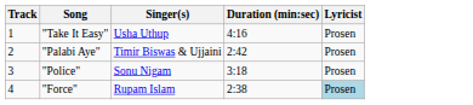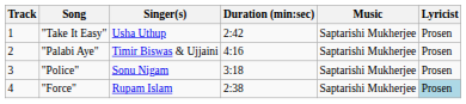+ column: Music | Saptarishi Mukherjee | Saptarishi Mukherjee | Saptarishi Mukherjee | Saptarishi Mukherjee
"Take It Easy" | Duration (min:sec): 4:16 -> 2:42
"Palabi Aye" | Duration (min:sec): 2:42 -> 4:16
